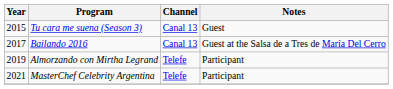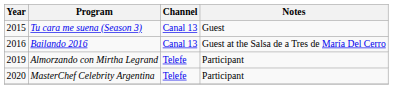Bailando 2016 | Year: 2017 -> 2016
MasterChef Celebrity Argentina | Year: 2021 -> 2020
